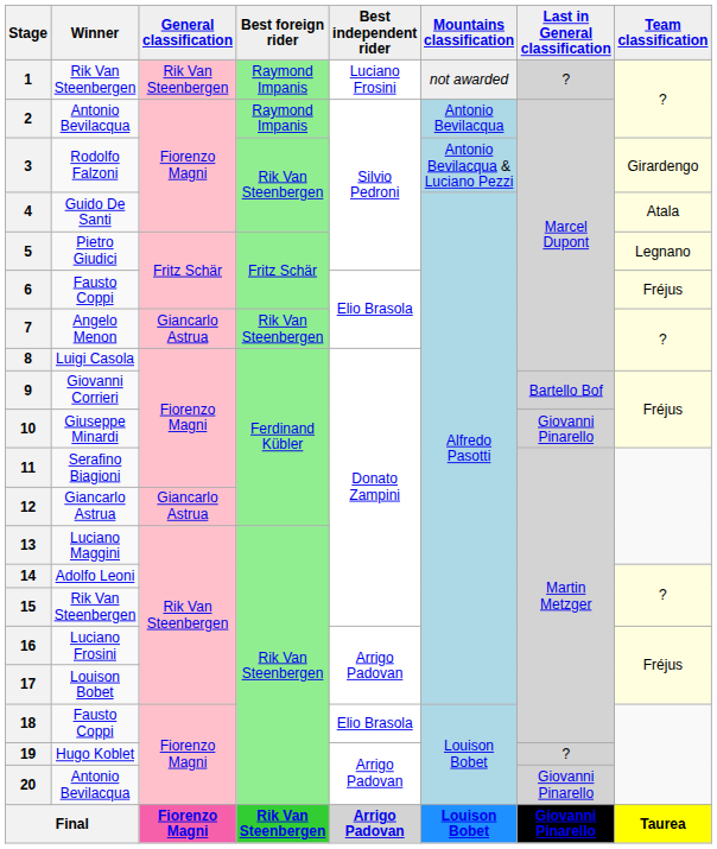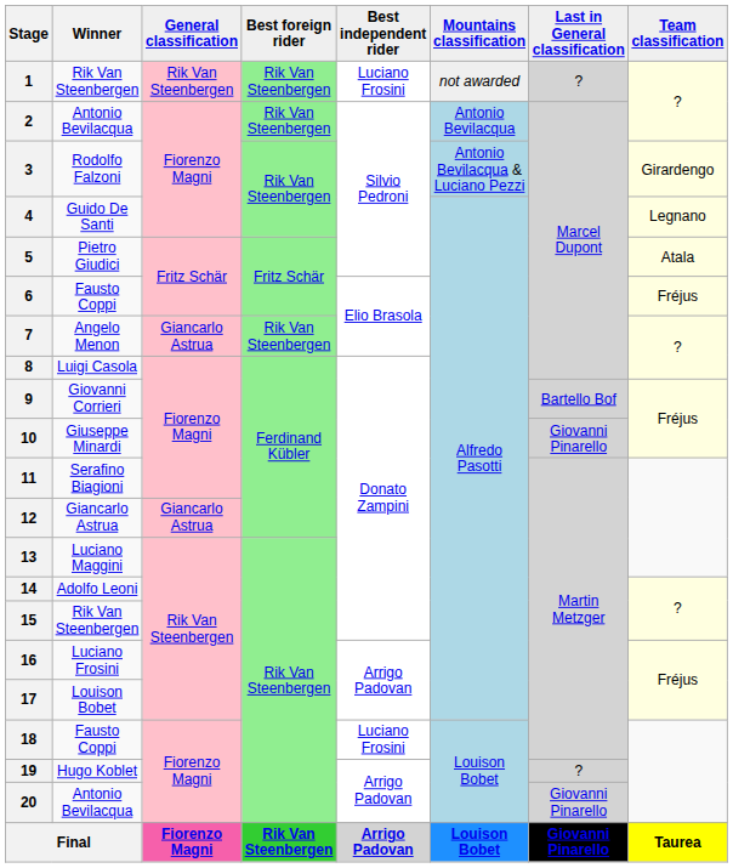1 | Best foreign rider: Raymond Impanis -> Rik Van Steenbergen
2 | Best foreign rider: Raymond Impanis -> Rik Van Steenbergen
4 | Team classification: Atala -> Legnano
5 | Team classification: Legnano -> Atala
18 | Best independent rider: Elio Brasola -> Luciano Frosini
